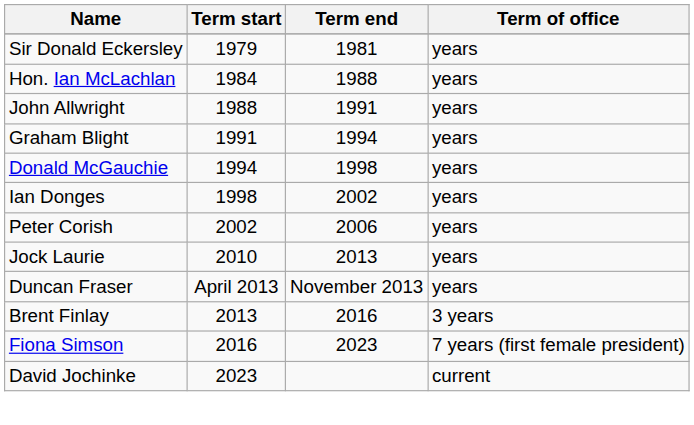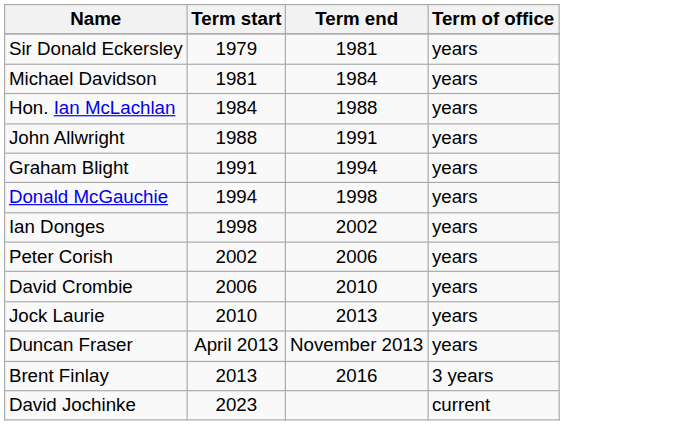+ row: Michael Davidson | 1981 | 1984 | years
+ row: David Crombie | 2006 | 2010 | years
- row: Fiona Simson | 2016 | 2023 | 7 years (first female president)
